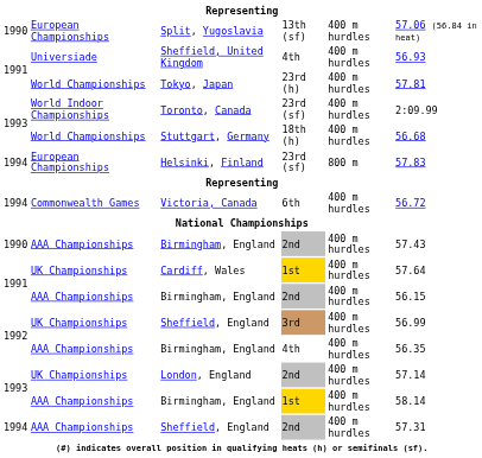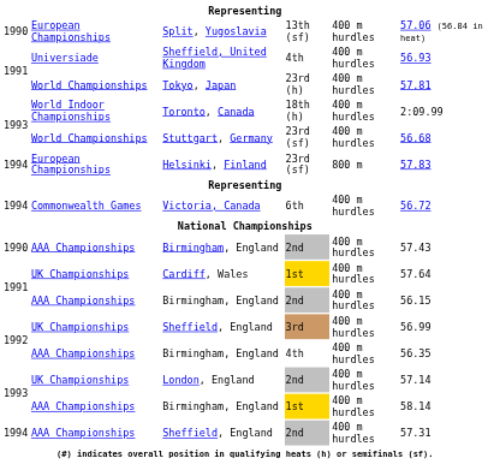Toronto, Canada | column 4: 23rd (sf) -> 18th (h)
Stuttgart, Germany | column 4: 18th (h) -> 23rd (sf)
